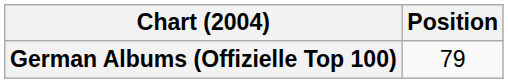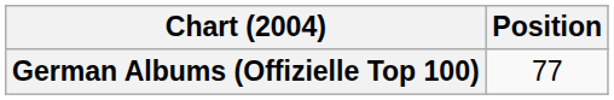German Albums (Offizielle Top 100) | Position: 79 -> 77
